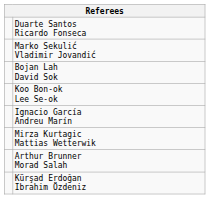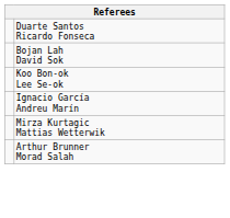- row: Marko Sekulić Vladimir Jovandić
- row: Kürşad Erdoğan Ibrahim Özdeniz
